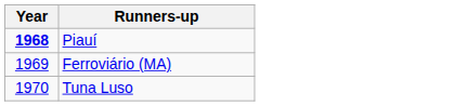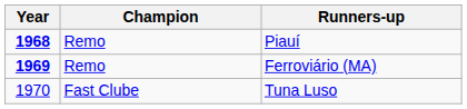+ column: Champion | Remo | Remo | Fast Clube
Ferroviário (MA) | Year: normal -> bold
